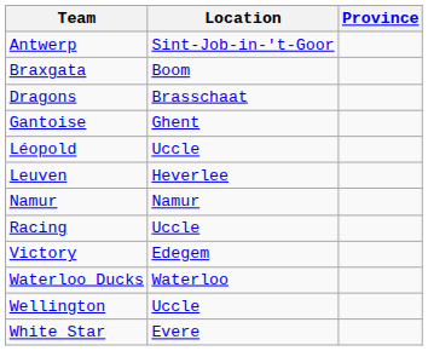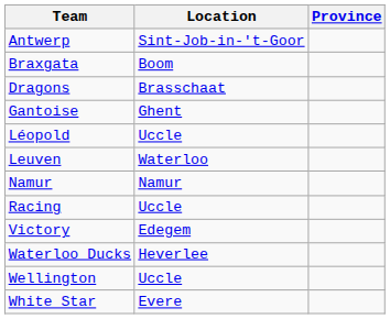Leuven | Location: Heverlee -> Waterloo
Waterloo Ducks | Location: Waterloo -> Heverlee
